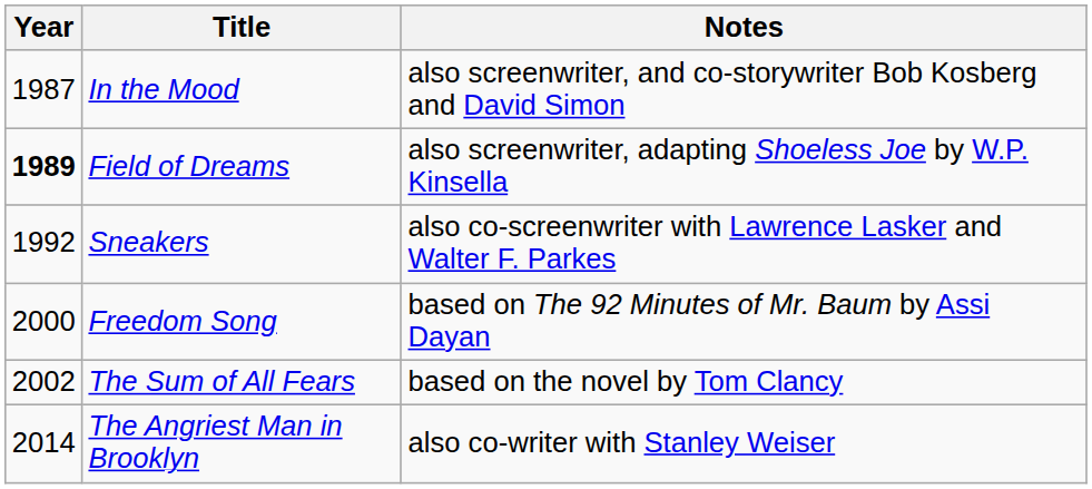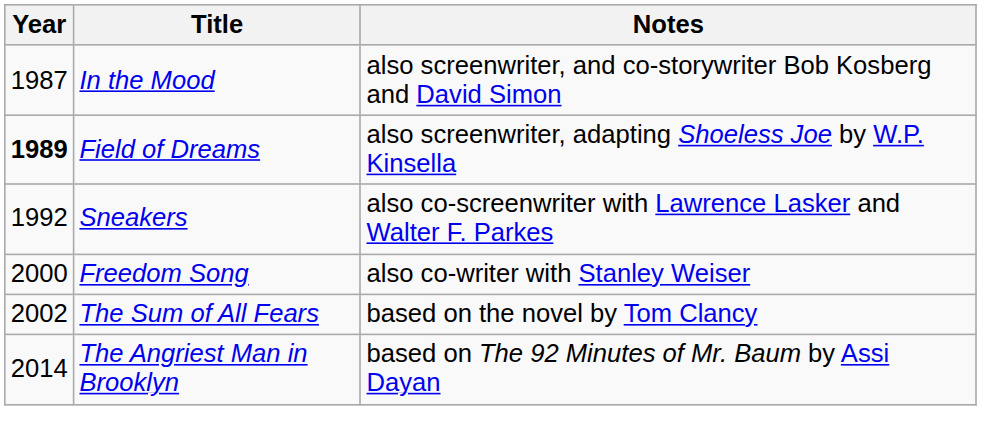Freedom Song | Notes: based on The 92 Minutes of Mr. Baum by Assi Dayan -> also co-writer with Stanley Weiser
The Angriest Man in Brooklyn | Notes: also co-writer with Stanley Weiser -> based on The 92 Minutes of Mr. Baum by Assi Dayan
